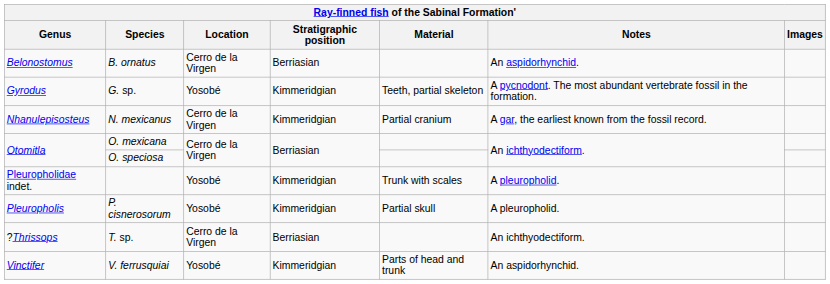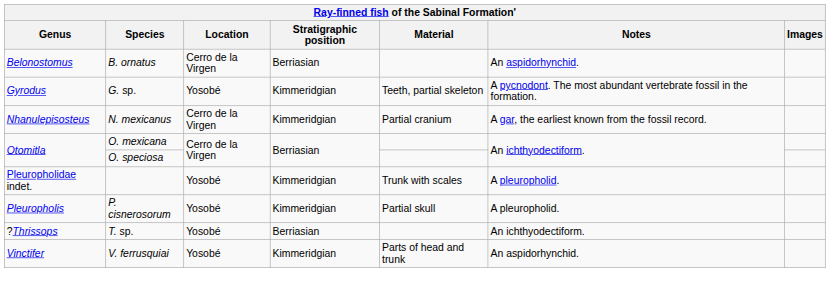T. sp. | Location: Cerro de la Virgen -> Yosobé
